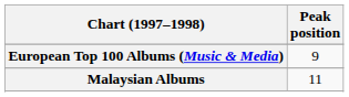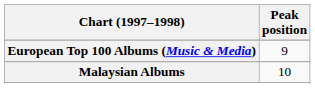Malaysian Albums | Peak position: 11 -> 10
